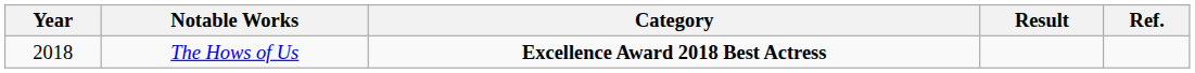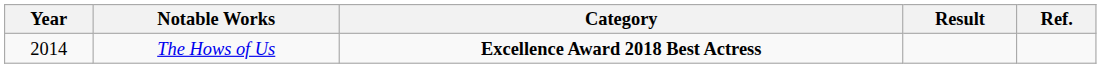The Hows of Us | Year: 2018 -> 2014
